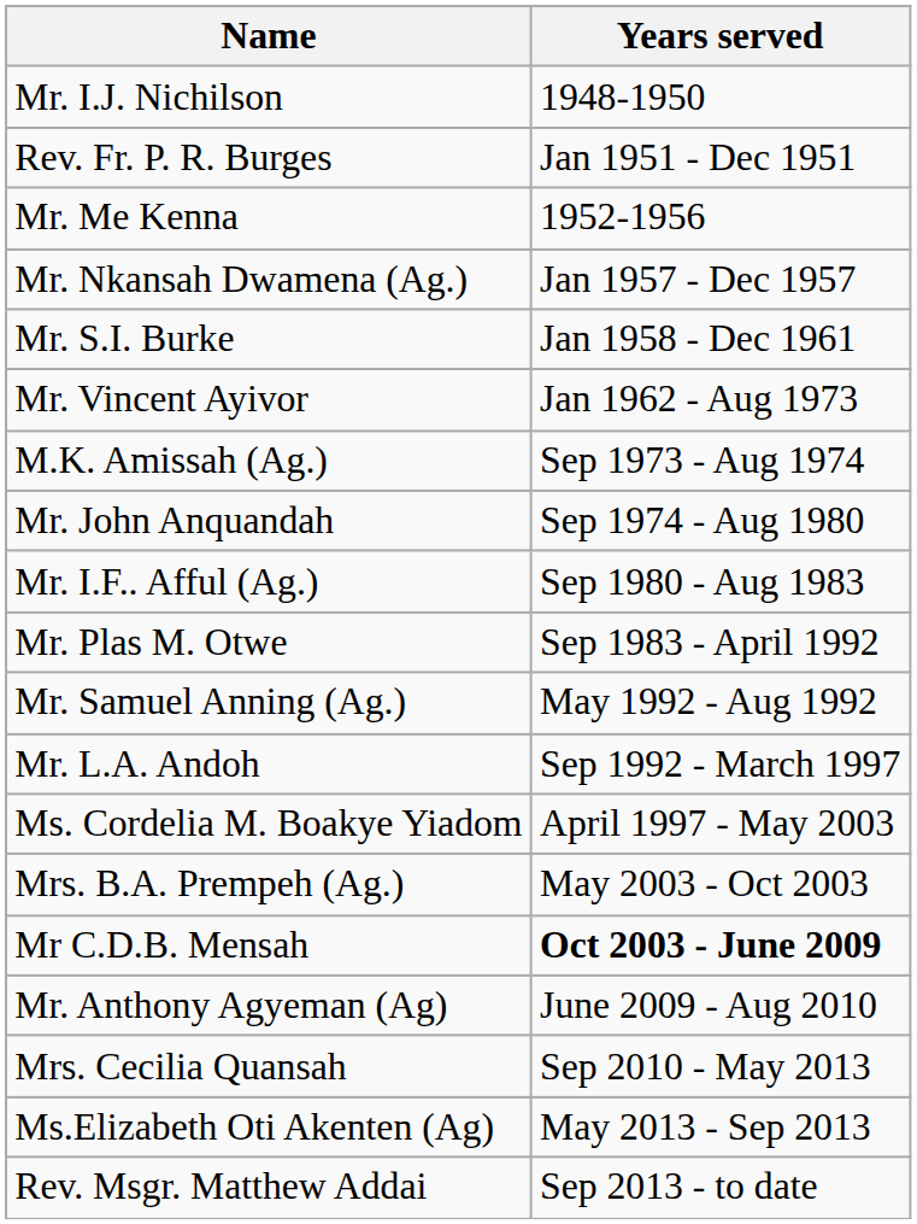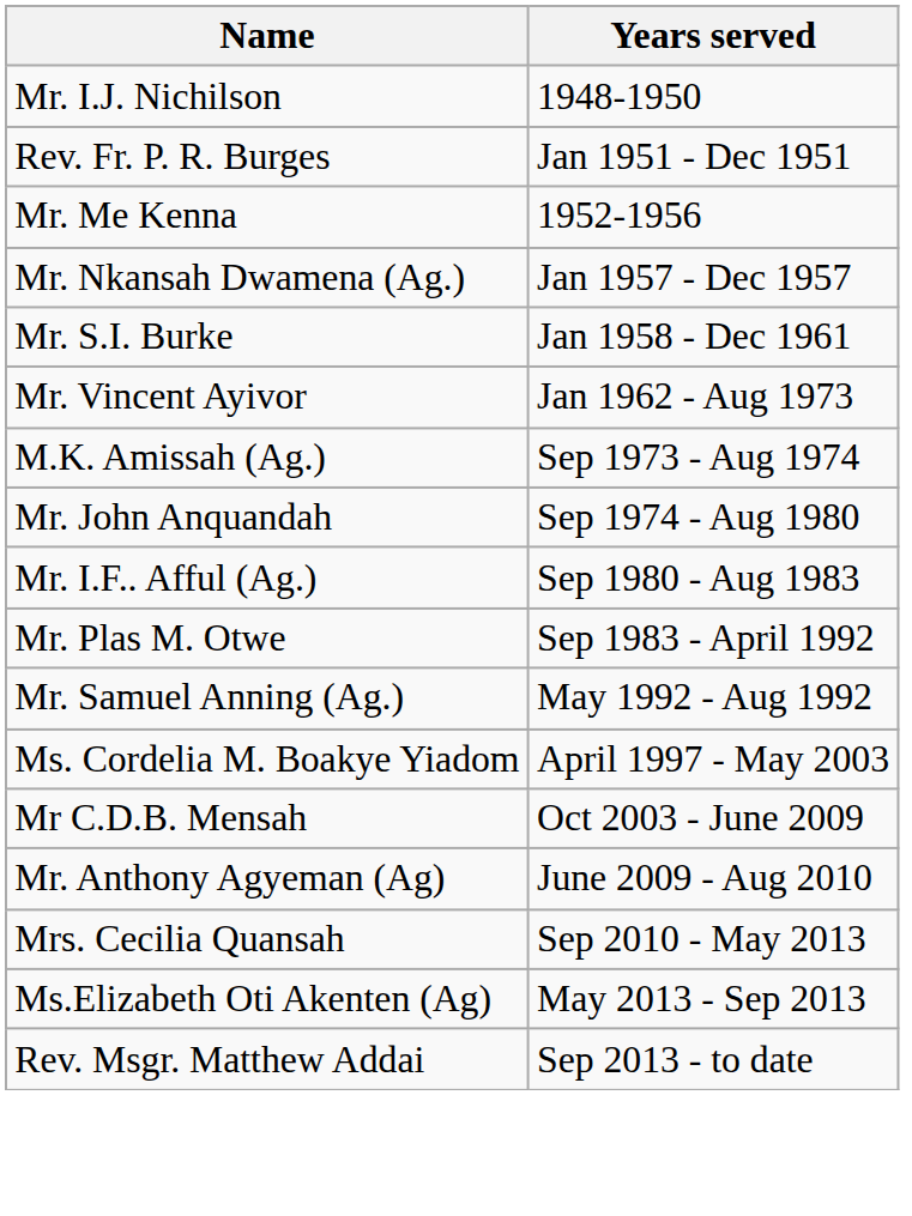- row: Mr. L.A. Andoh | Sep 1992 - March 1997
- row: Mrs. B.A. Prempeh (Ag.) | May 2003 - Oct 2003
Mr C.D.B. Mensah | Years served: bold -> normal
